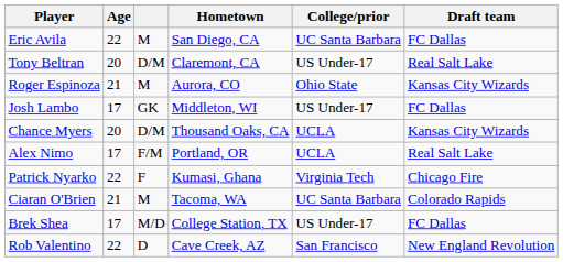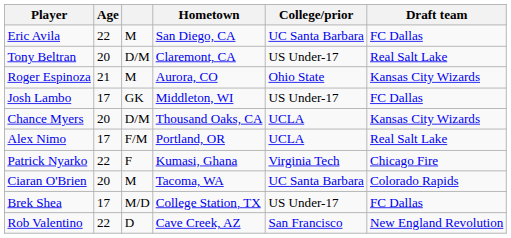Ciaran O'Brien | Age: 21 -> 20
